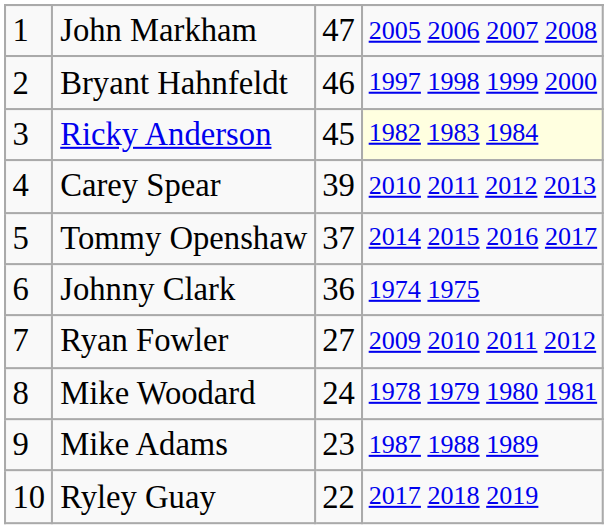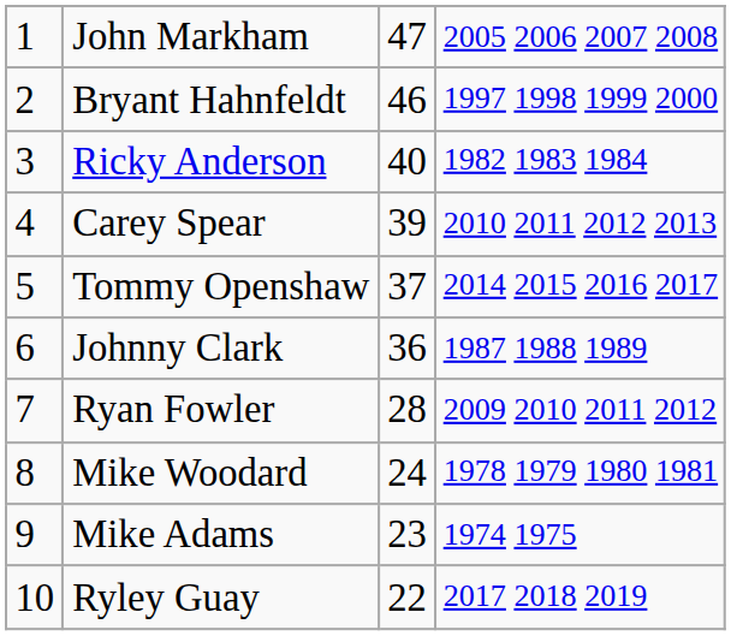Ricky Anderson | column 3: 45 -> 40
Ricky Anderson | column 4: lightyellow background -> no background
Johnny Clark | column 4: 1974 1975 -> 1987 1988 1989
Ryan Fowler | column 3: 27 -> 28
Mike Adams | column 4: 1987 1988 1989 -> 1974 1975
